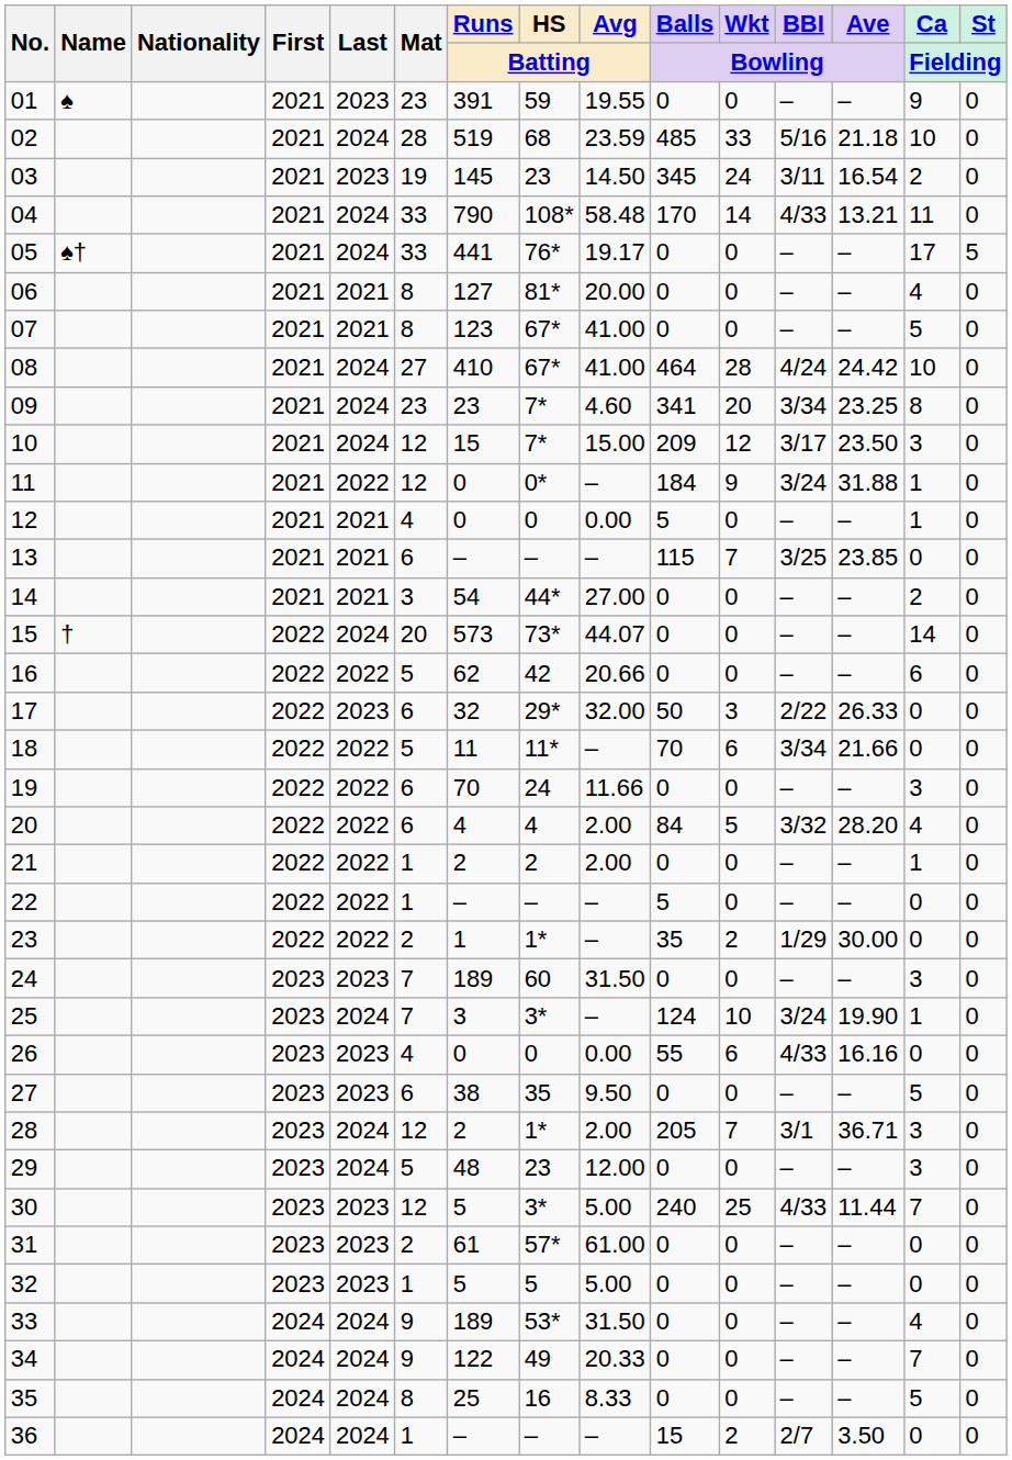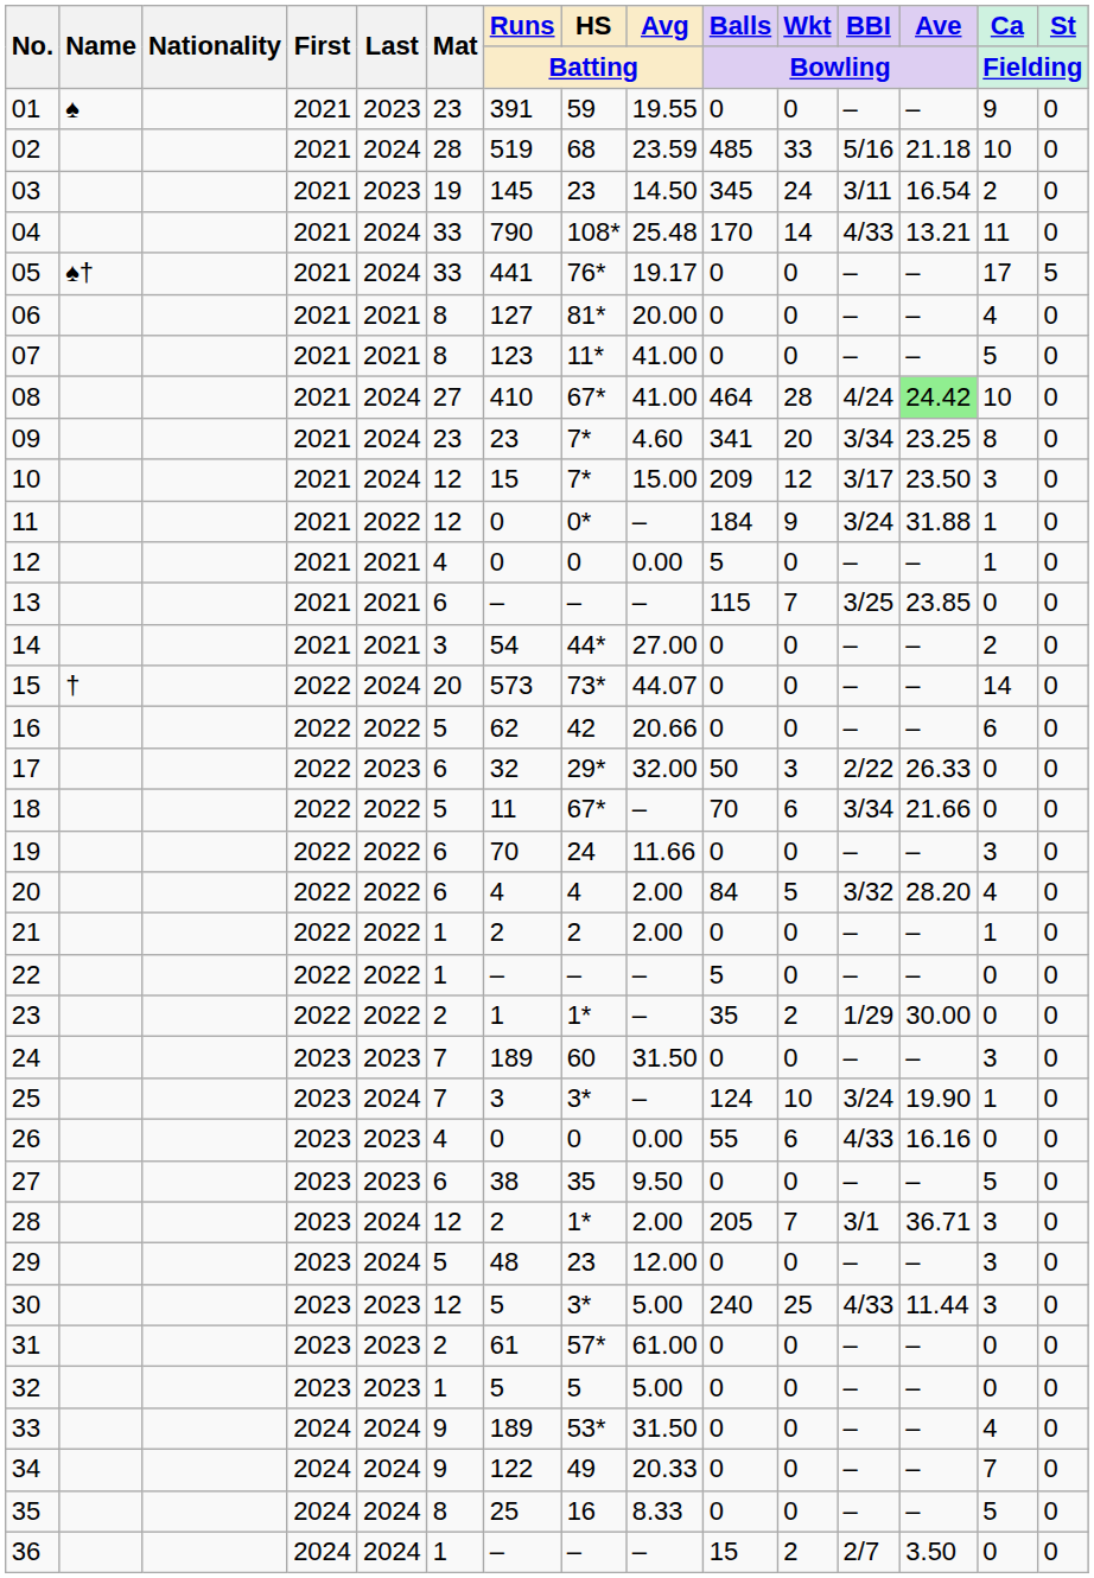04 | Avg / Batting: 58.48 -> 25.48
07 | HS / Batting: 67* -> 11*
08 | Ave / Bowling: no background -> lightgreen background
18 | HS / Batting: 11* -> 67*
30 | Ca / Fielding: 7 -> 3
